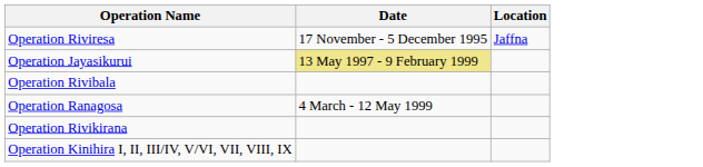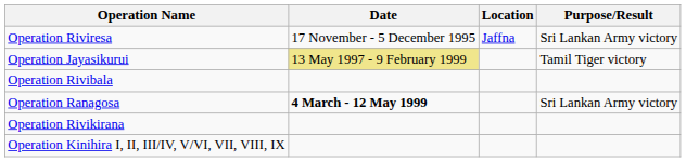+ column: Purpose/Result | Sri Lankan Army victory | Tamil Tiger victory | Sri Lankan Army victory
Operation Ranagosa | Date: normal -> bold
